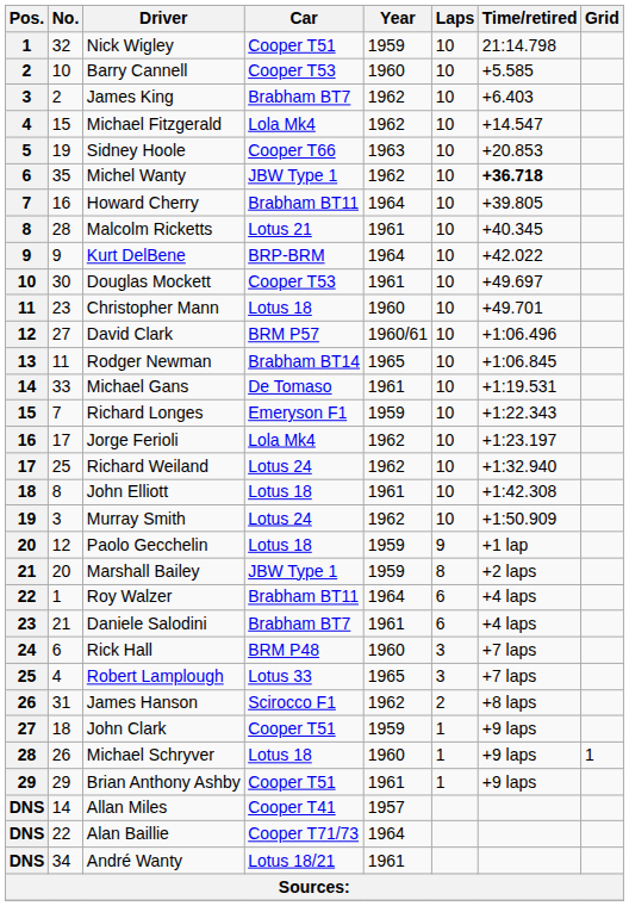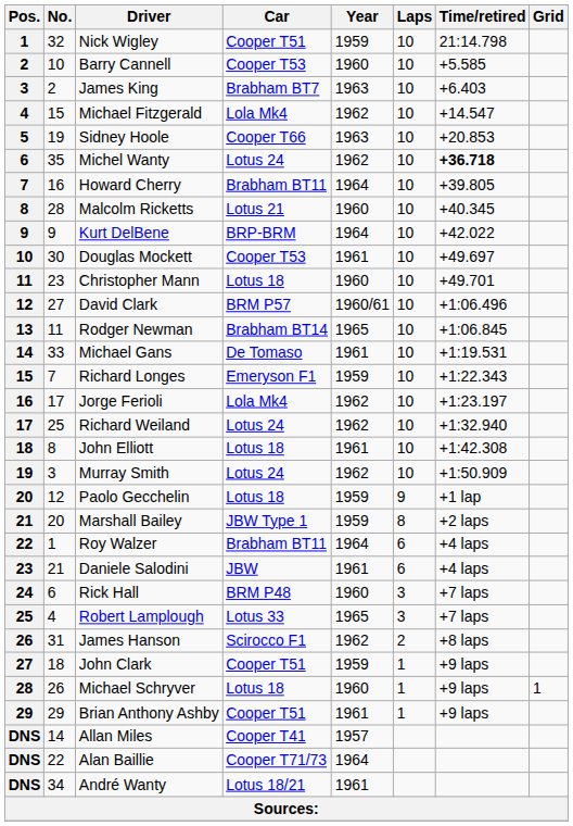James King | Year: 1962 -> 1963
Michel Wanty | Car: JBW Type 1 -> Lotus 24
Malcolm Ricketts | Year: 1961 -> 1960
Daniele Salodini | Car: Brabham BT7 -> JBW
